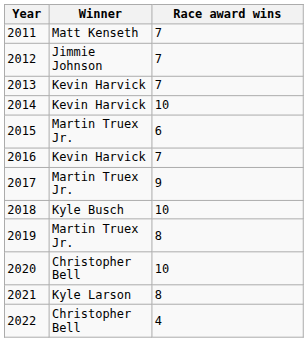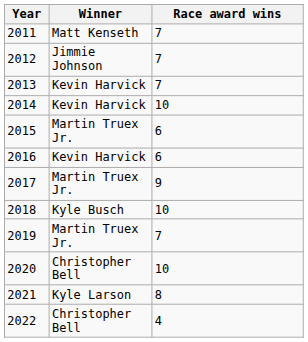2016 | Race award wins: 7 -> 6
2019 | Race award wins: 8 -> 7
